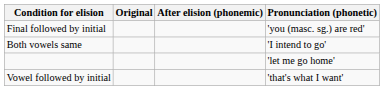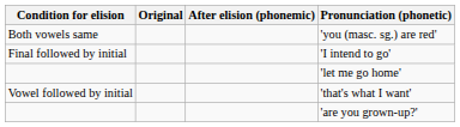'you (masc. sg.) are red' | Condition for elision: Final followed by initial -> Both vowels same
'I intend to go' | Condition for elision: Both vowels same -> Final followed by initial
+ row: 'are you grown-up?'
